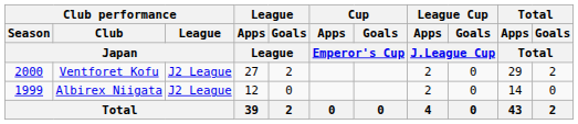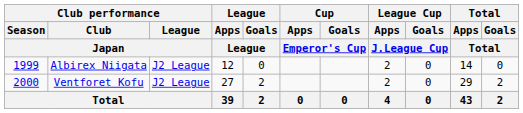rows swapped: Albirex Niigata <-> Ventforet Kofu
